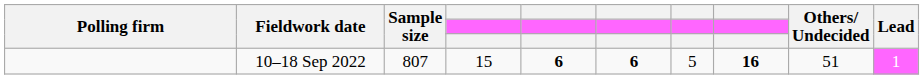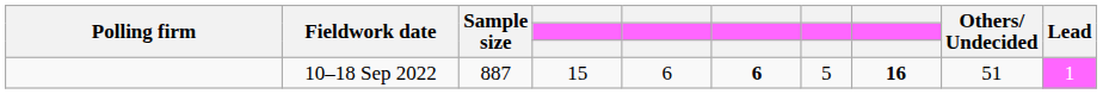10–18 Sep 2022 | Sample size: 807 -> 887
10–18 Sep 2022 | column 5: bold -> normal
